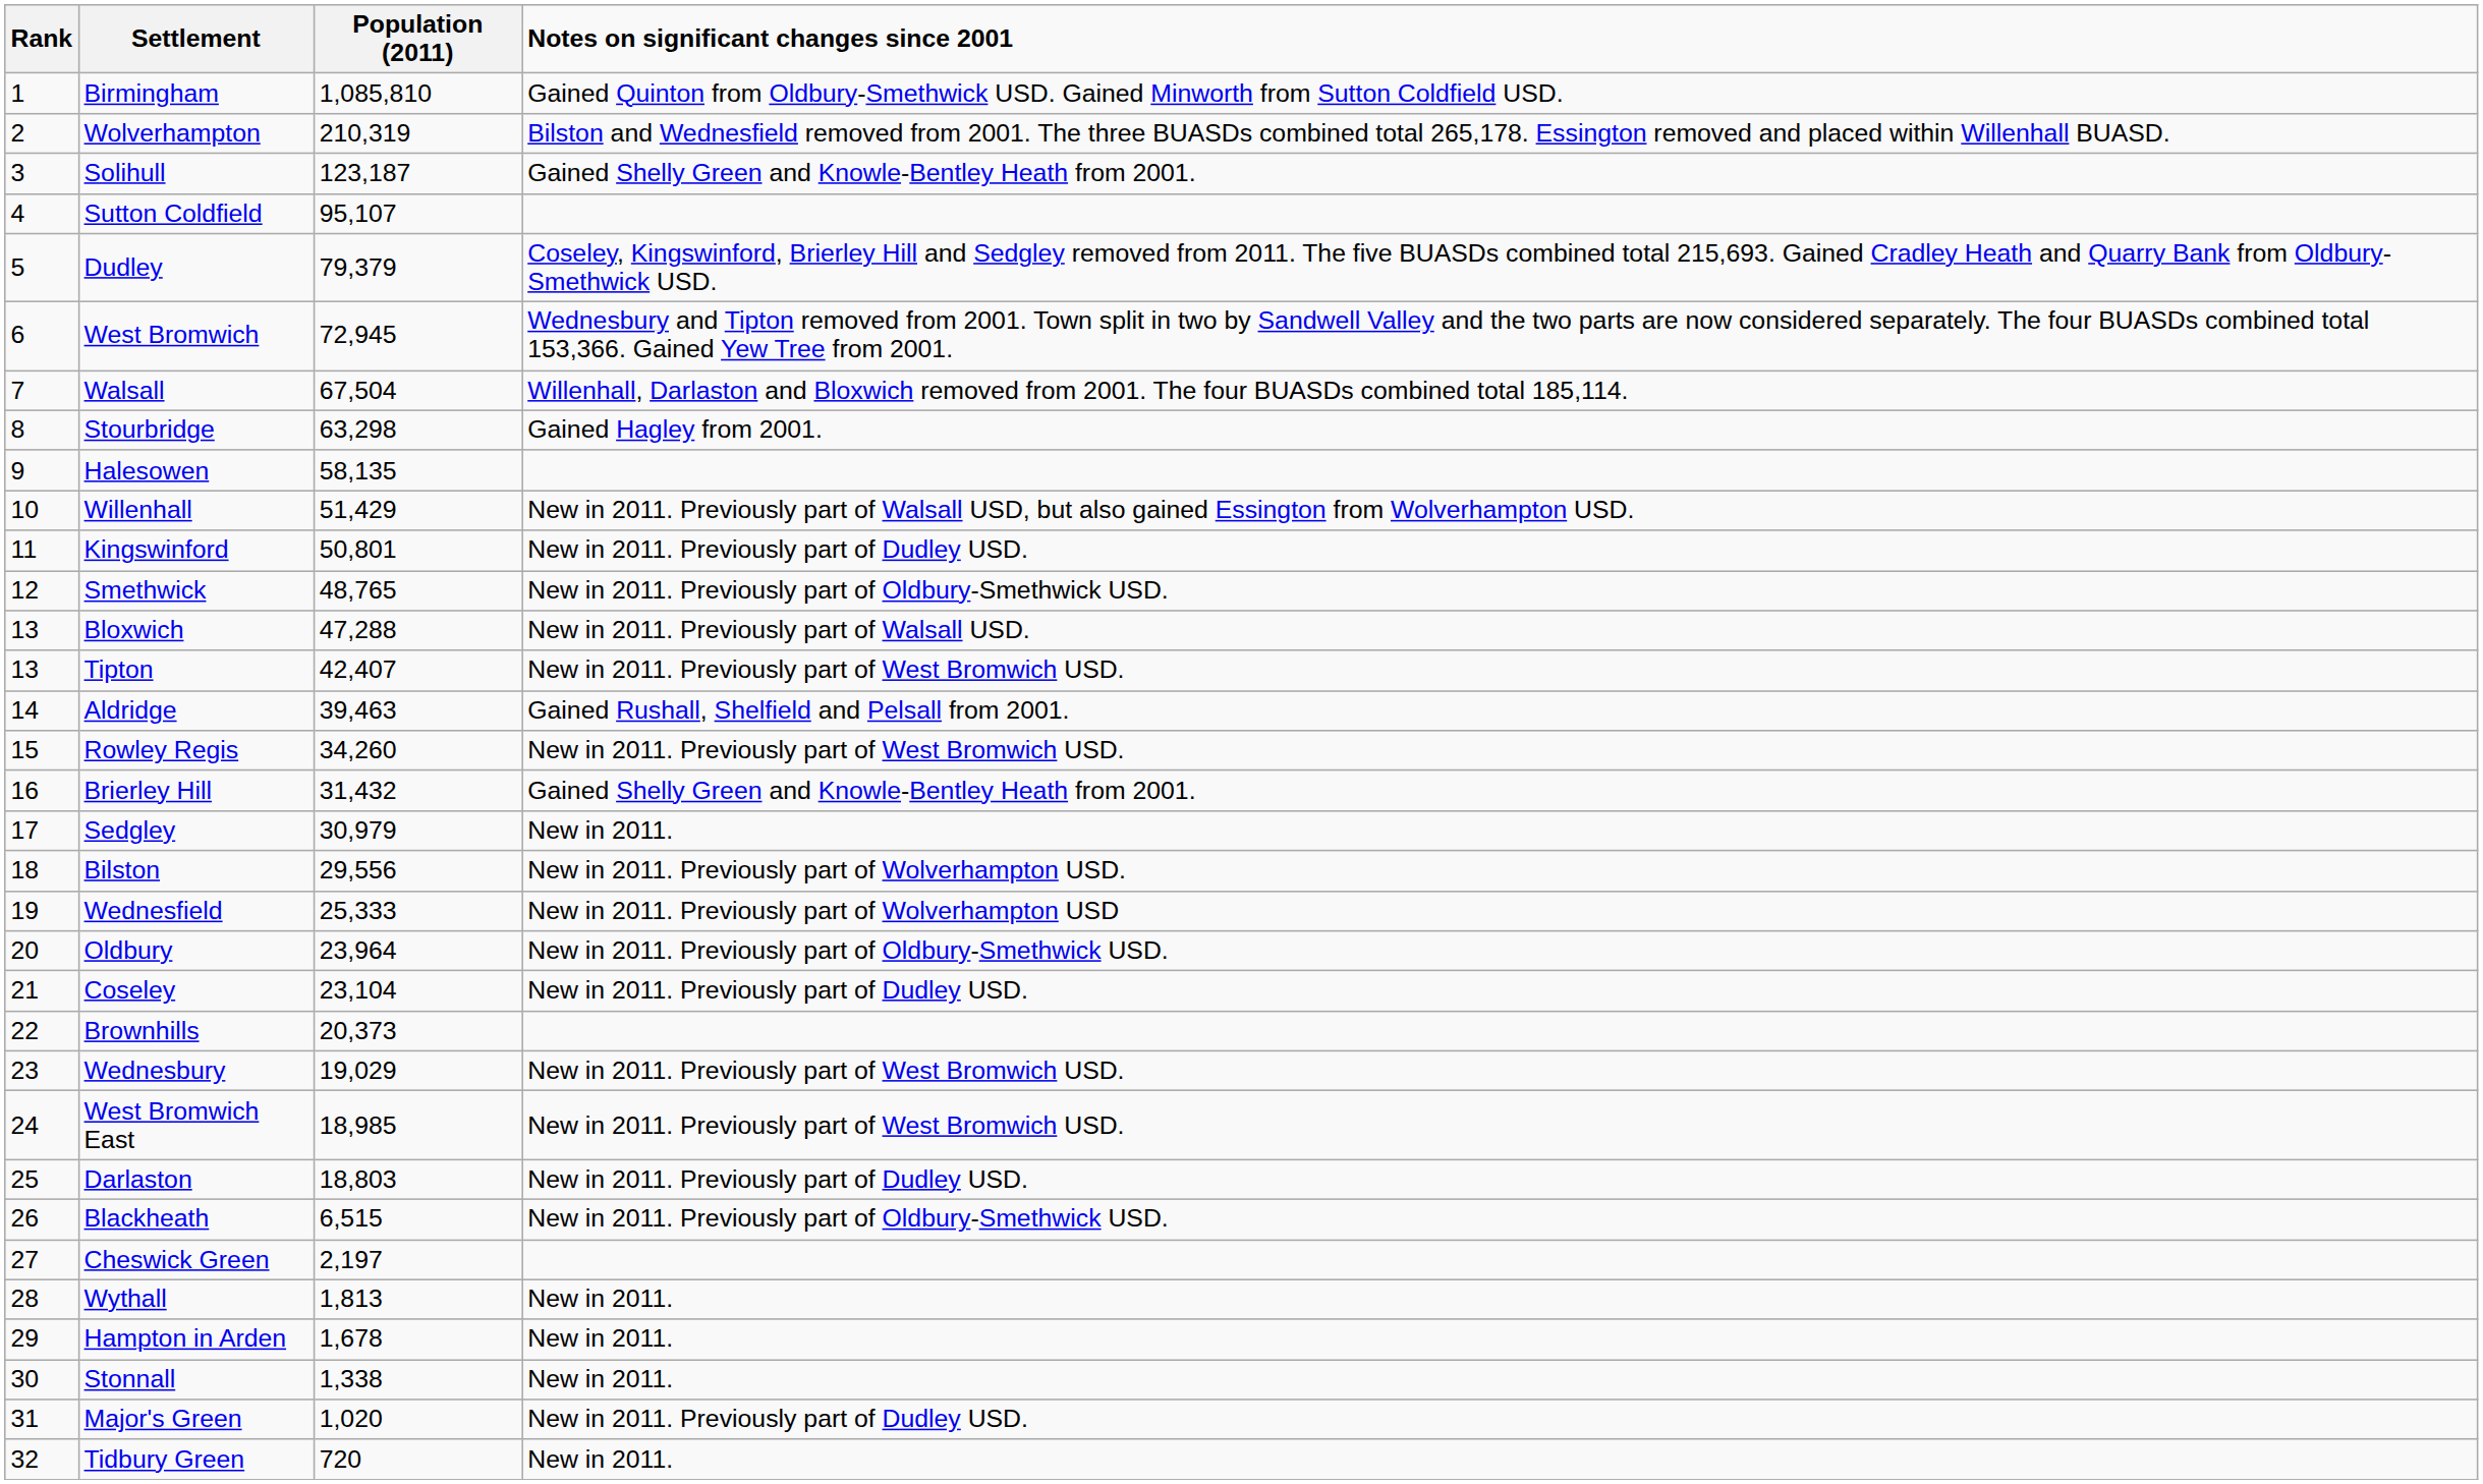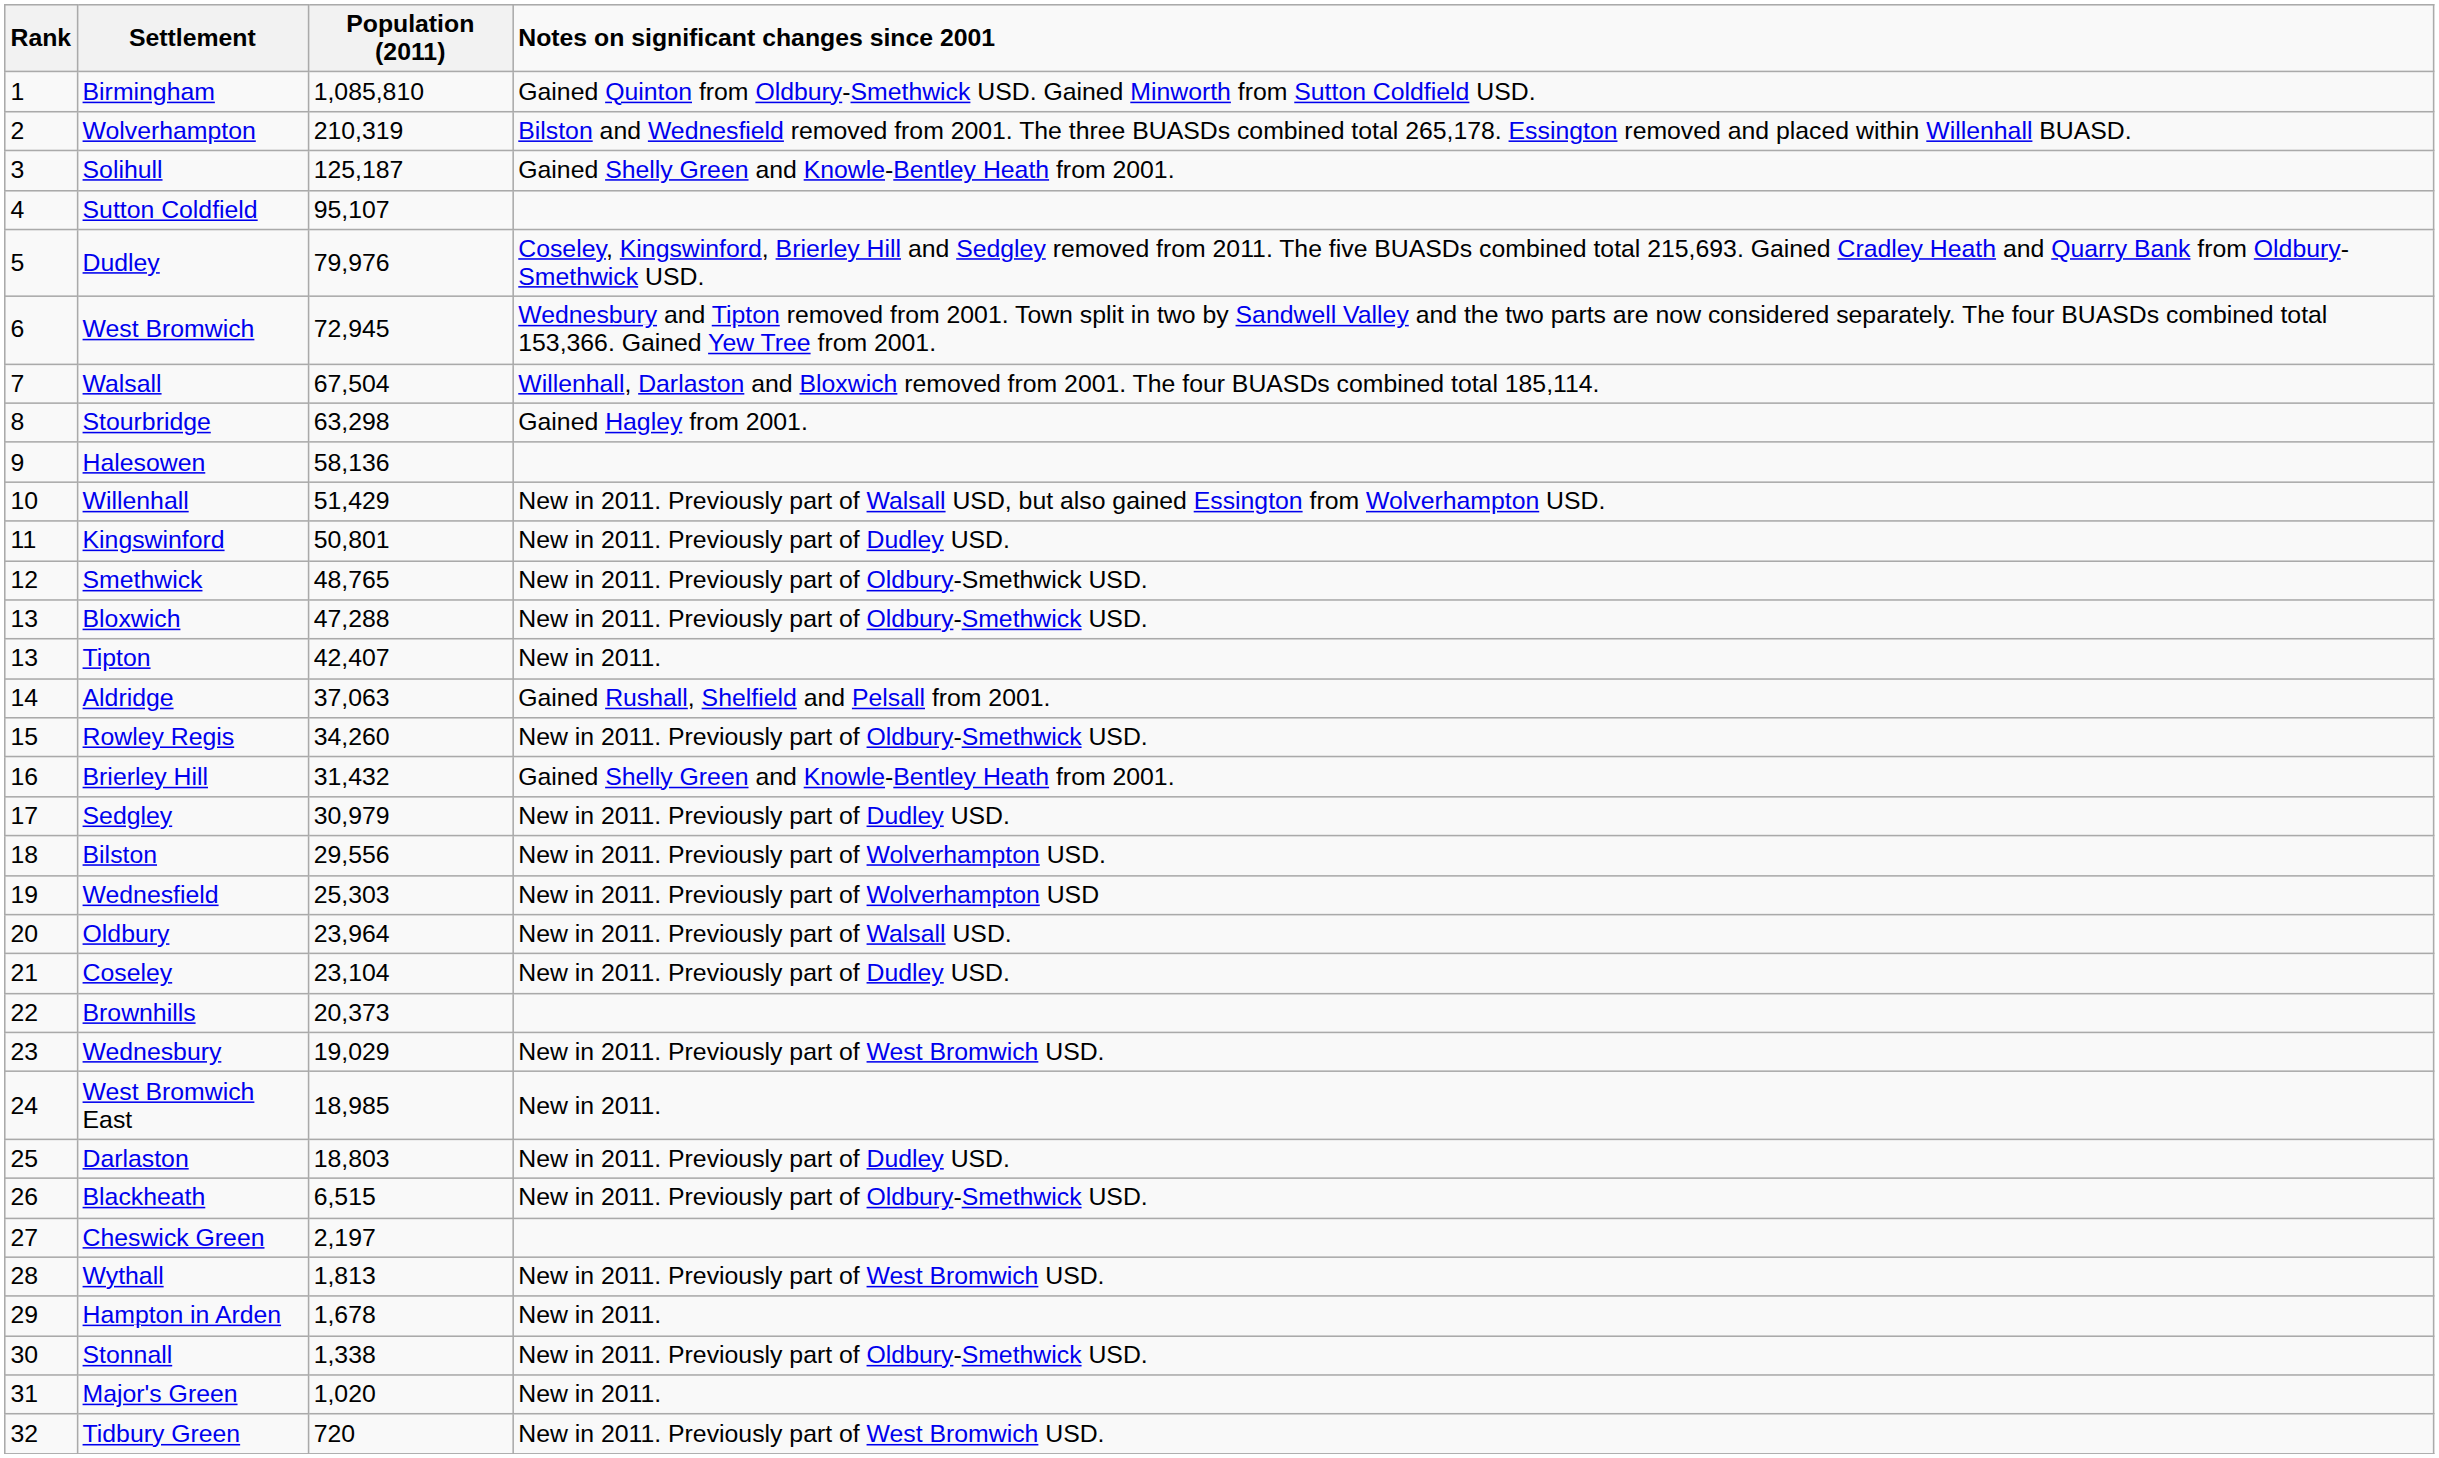Solihull | Population (2011): 123,187 -> 125,187
Dudley | Population (2011): 79,379 -> 79,976
Halesowen | Population (2011): 58,135 -> 58,136
Bloxwich | Notes on significant changes since 2001: New in 2011. Previously part of Walsall USD. -> New in 2011. Previously part of Oldbury-Smethwick USD.
Tipton | Notes on significant changes since 2001: New in 2011. Previously part of West Bromwich USD. -> New in 2011.
Aldridge | Population (2011): 39,463 -> 37,063
Rowley Regis | Notes on significant changes since 2001: New in 2011. Previously part of West Bromwich USD. -> New in 2011. Previously part of Oldbury-Smethwick USD.
Sedgley | Notes on significant changes since 2001: New in 2011. -> New in 2011. Previously part of Dudley USD.
Wednesfield | Population (2011): 25,333 -> 25,303
Oldbury | Notes on significant changes since 2001: New in 2011. Previously part of Oldbury-Smethwick USD. -> New in 2011. Previously part of Walsall USD.
West Bromwich East | Notes on significant changes since 2001: New in 2011. Previously part of West Bromwich USD. -> New in 2011.
Wythall | Notes on significant changes since 2001: New in 2011. -> New in 2011. Previously part of West Bromwich USD.
Stonnall | Notes on significant changes since 2001: New in 2011. -> New in 2011. Previously part of Oldbury-Smethwick USD.
Major's Green | Notes on significant changes since 2001: New in 2011. Previously part of Dudley USD. -> New in 2011.
Tidbury Green | Notes on significant changes since 2001: New in 2011. -> New in 2011. Previously part of West Bromwich USD.
